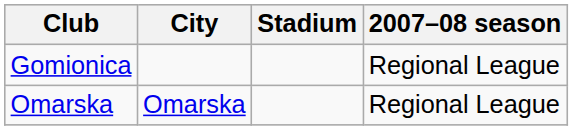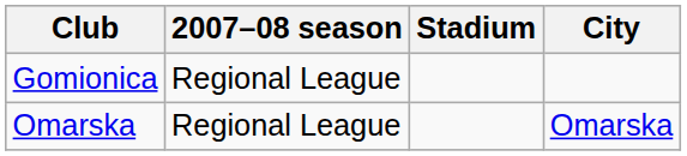columns swapped: City <-> 2007–08 season
